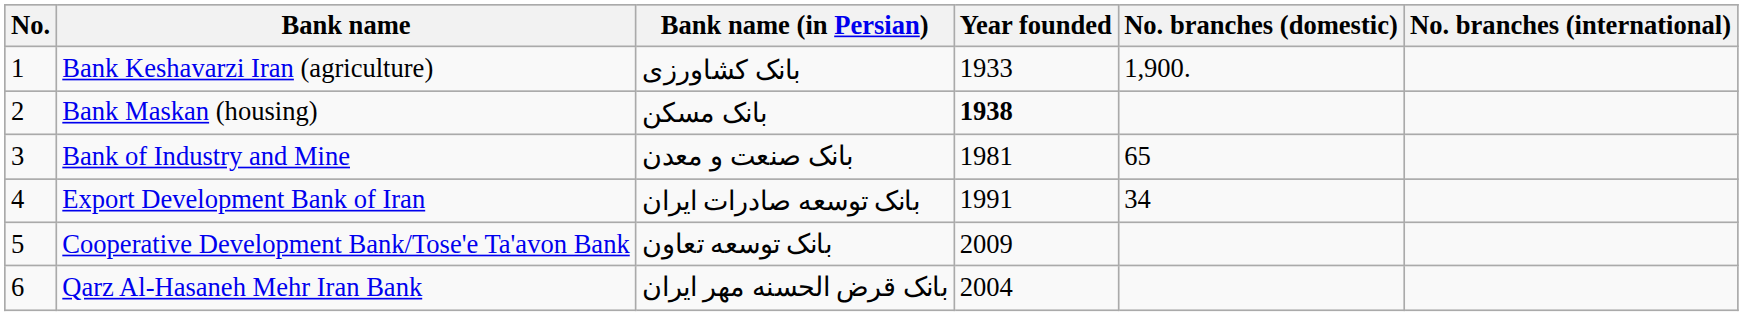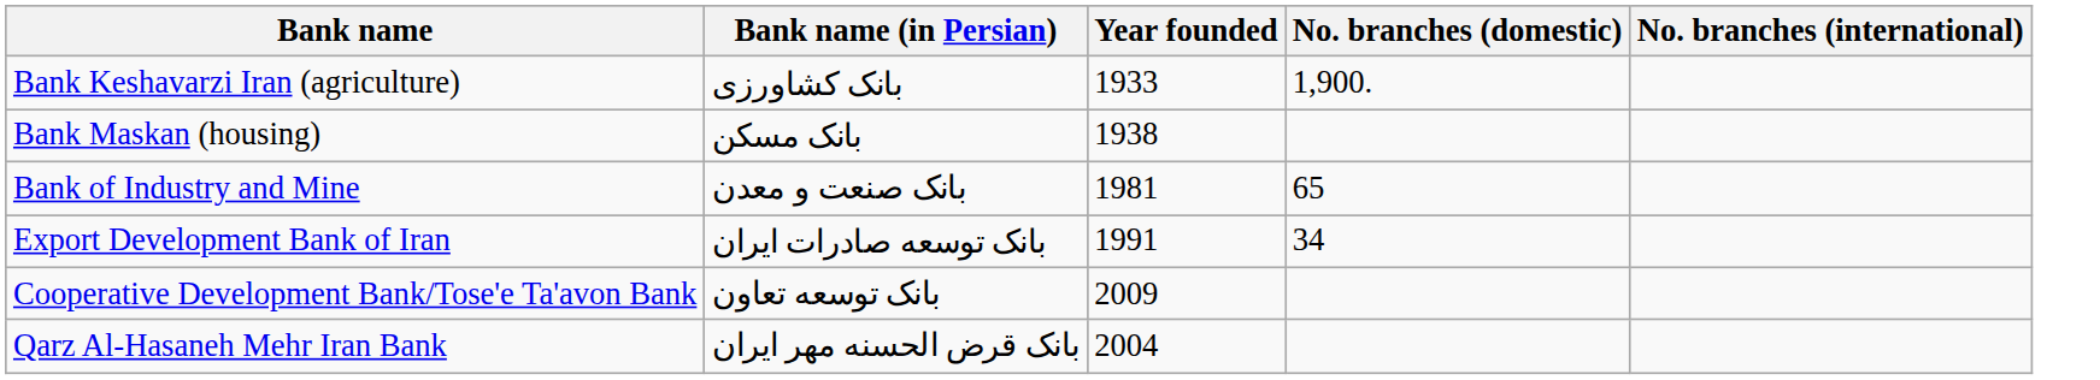- column: No. | 1 | 2 | 3 | 4 | 5 | 6
Bank Maskan (housing) | Year founded: bold -> normal
